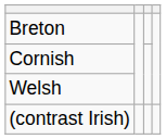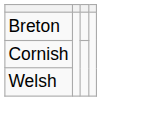- row: (contrast Irish)
